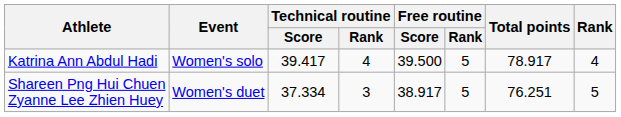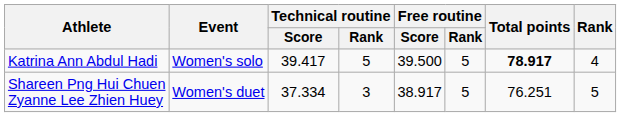Katrina Ann Abdul Hadi | Technical routine / Rank: 4 -> 5
Katrina Ann Abdul Hadi | Total points: normal -> bold
